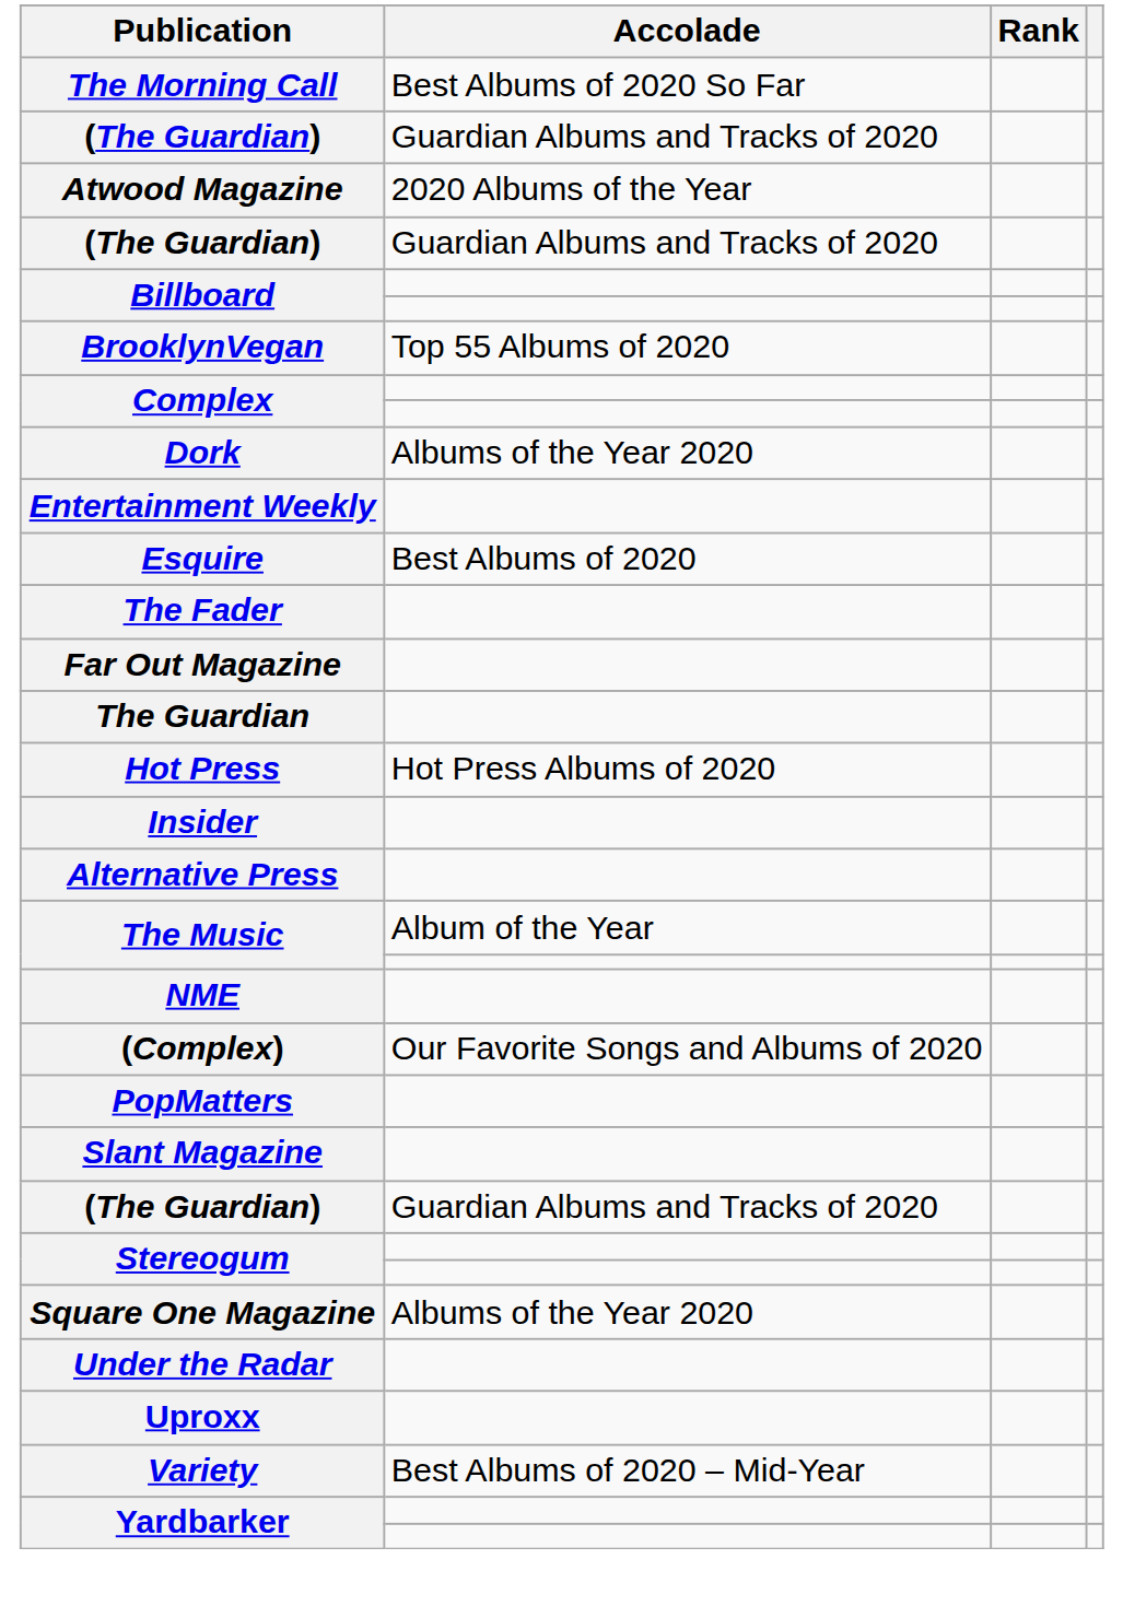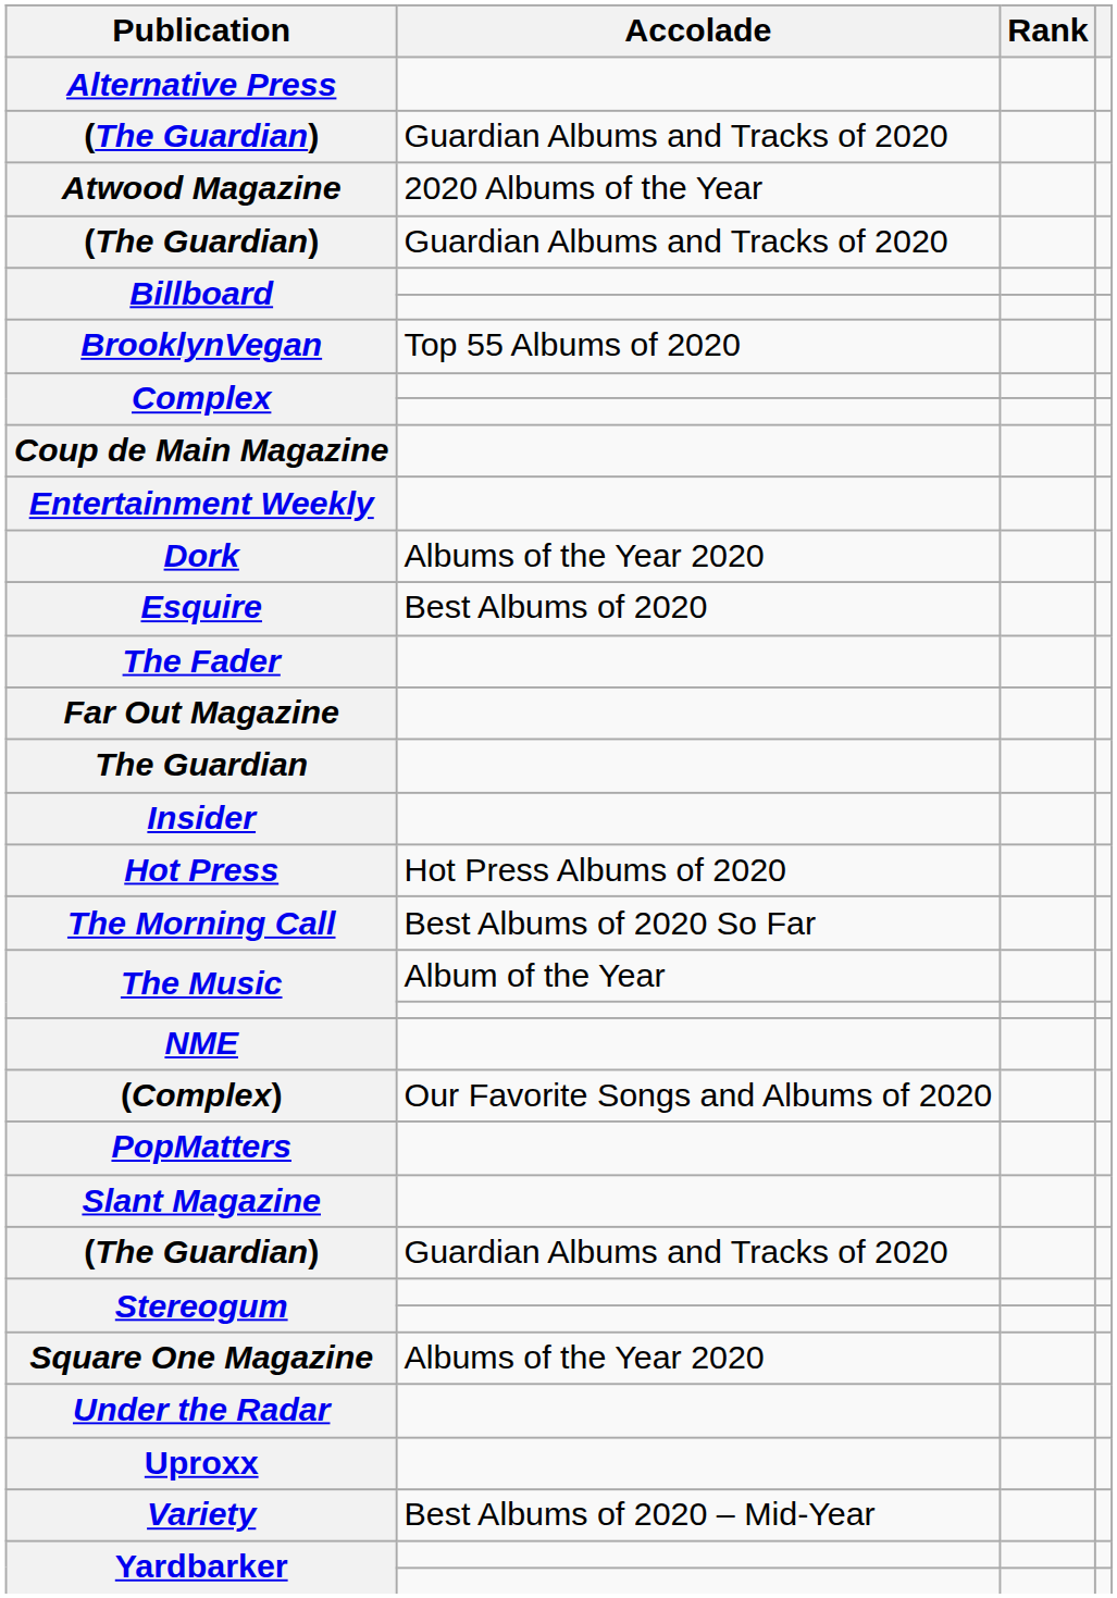rows swapped: Alternative Press <-> The Morning Call
+ row: Coup de Main Magazine
rows swapped: Dork <-> Entertainment Weekly
rows swapped: Hot Press <-> Insider
